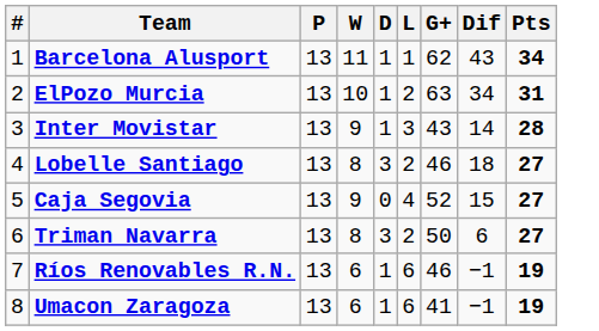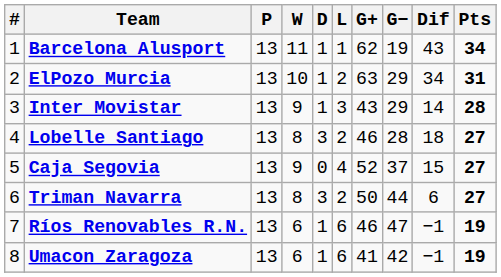+ column: G− | 19 | 29 | 29 | 28 | 37 | 44 | 47 | 42
